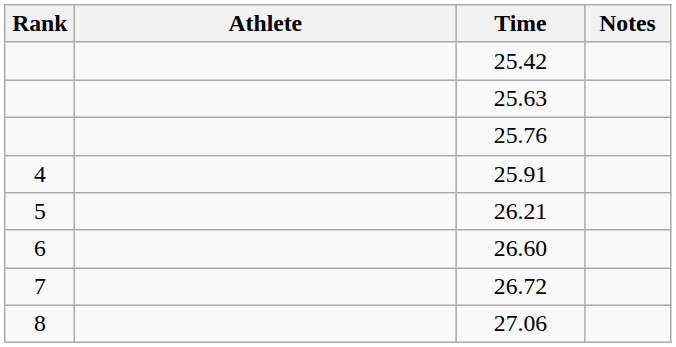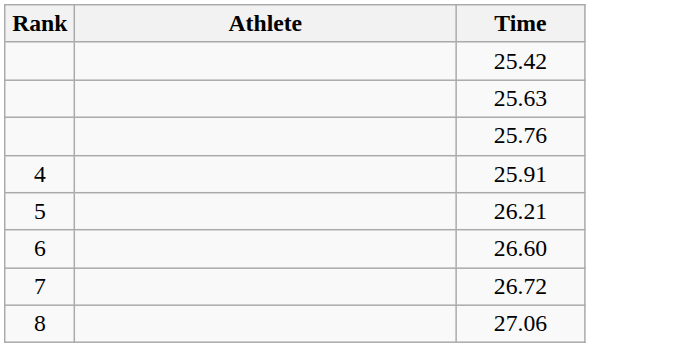- column: Notes
